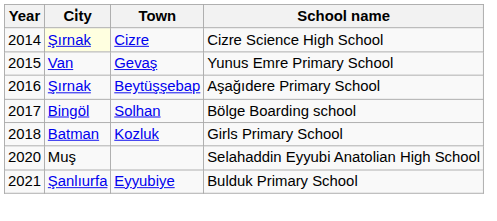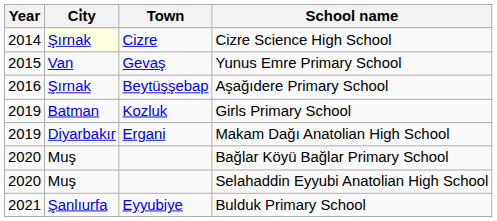- row: 2017 | Bingöl | Solhan | Bölge Boarding school
Girls Primary School | Year: 2018 -> 2019
+ row: 2019 | Diyarbakır | Ergani | Makam Dağı Anatolian High School
+ row: 2020 | Muş | Bağlar Köyü Bağlar Primary School
